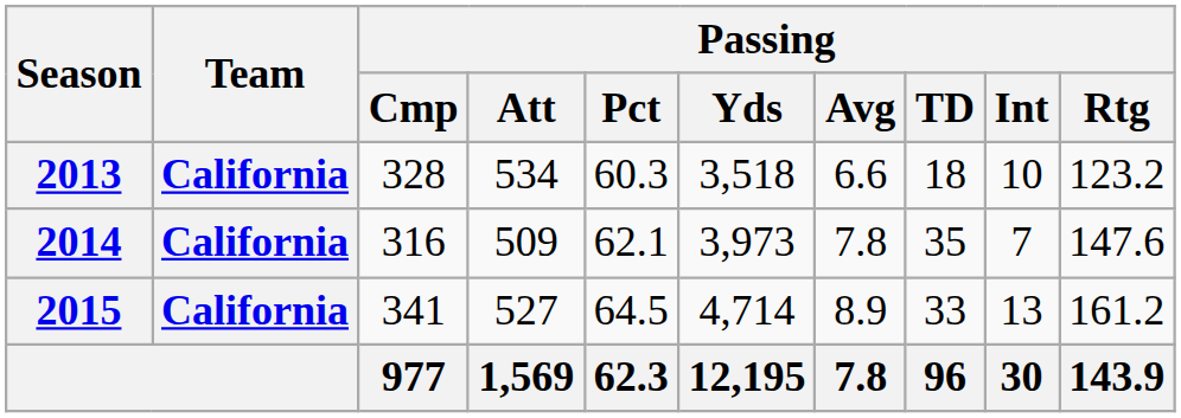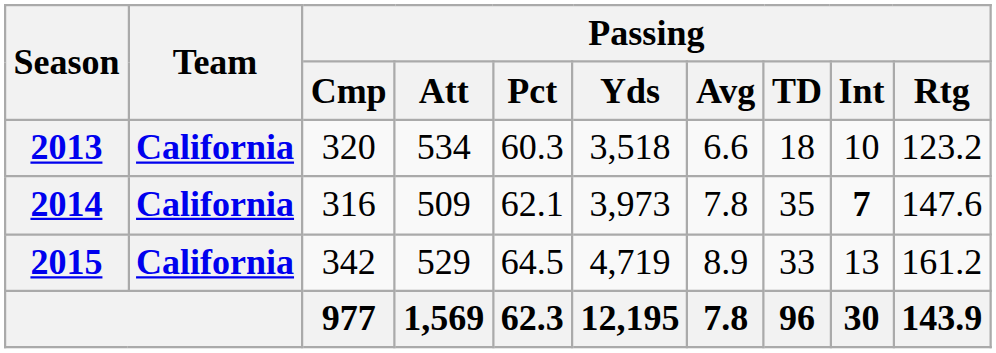2013 | Passing / Cmp: 328 -> 320
2014 | Passing / Int: normal -> bold
2015 | Passing / Cmp: 341 -> 342
2015 | Passing / Att: 527 -> 529
2015 | Passing / Yds: 4,714 -> 4,719
